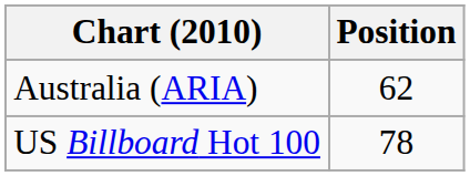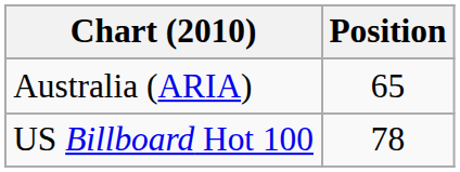Australia (ARIA) | Position: 62 -> 65
